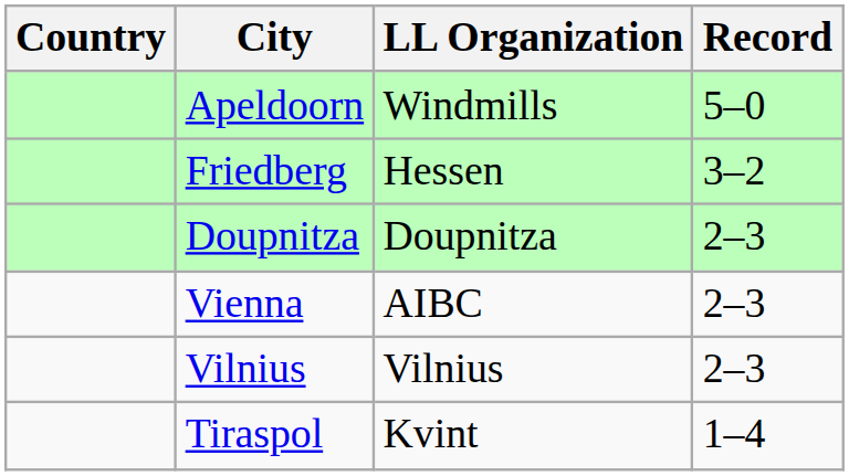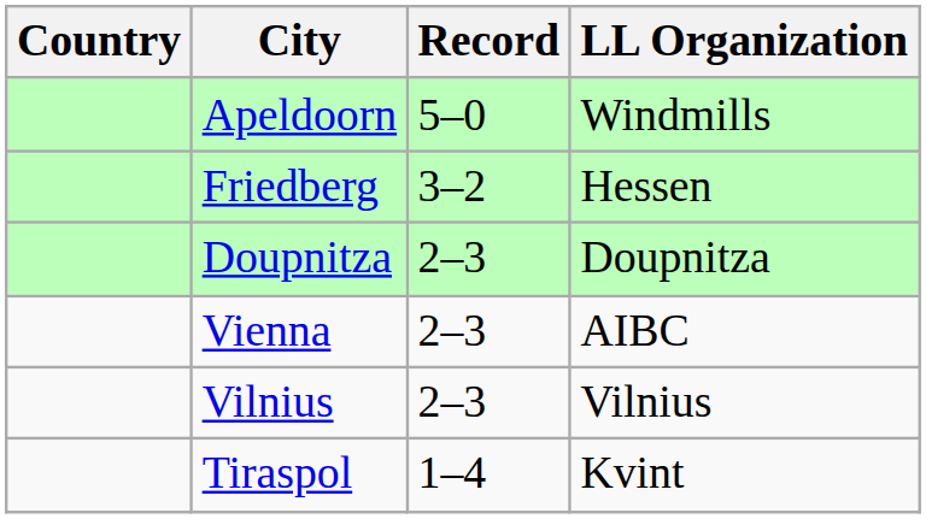columns swapped: LL Organization <-> Record
